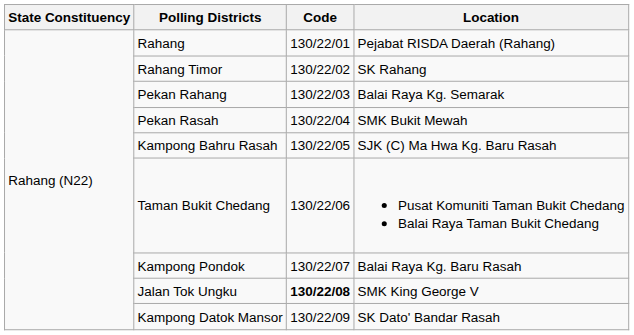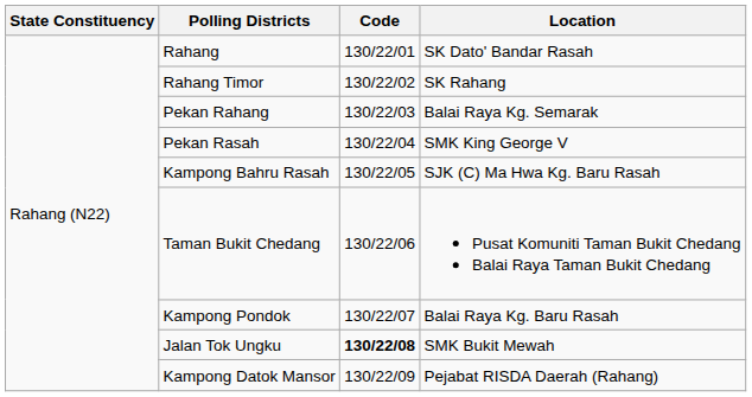Rahang | Location: Pejabat RISDA Daerah (Rahang) -> SK Dato' Bandar Rasah
Pekan Rasah | Location: SMK Bukit Mewah -> SMK King George V
Jalan Tok Ungku | Location: SMK King George V -> SMK Bukit Mewah
Kampong Datok Mansor | Location: SK Dato' Bandar Rasah -> Pejabat RISDA Daerah (Rahang)
